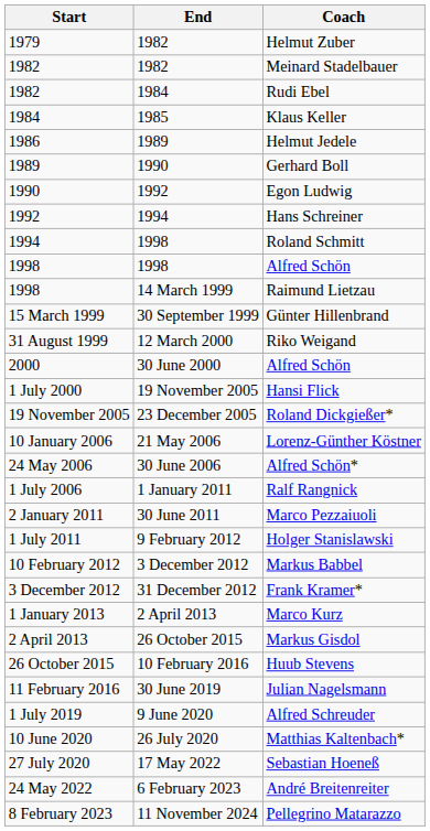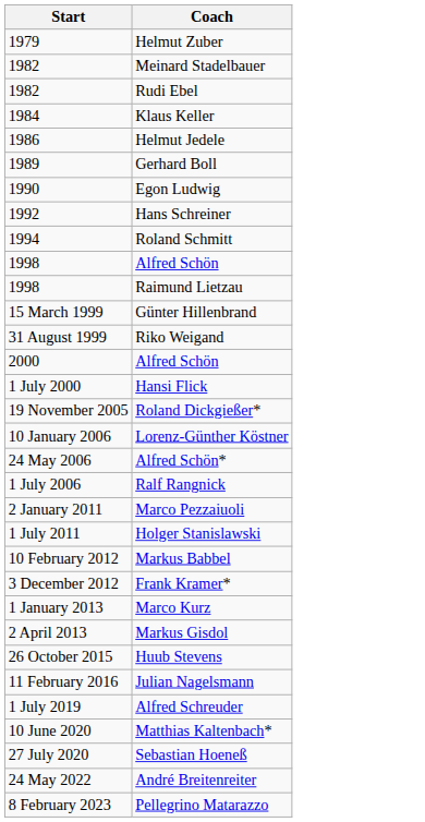- column: End | 1982 | 1982 | 1984 | 1985 | 1989 | 1990 | 1992 | 1994 | 1998 | 1998 | 14 March 1999 | 30 September 1999 | 12 March 2000 | 30 June 2000 | 19 November 2005 | 23 December 2005 | 21 May 2006 | 30 June 2006 | 1 January 2011 | 30 June 2011 | 9 February 2012 | 3 December 2012 | 31 December 2012 | 2 April 2013 | 26 October 2015 | 10 February 2016 | 30 June 2019 | 9 June 2020 | 26 July 2020 | 17 May 2022 | 6 February 2023 | 11 November 2024
